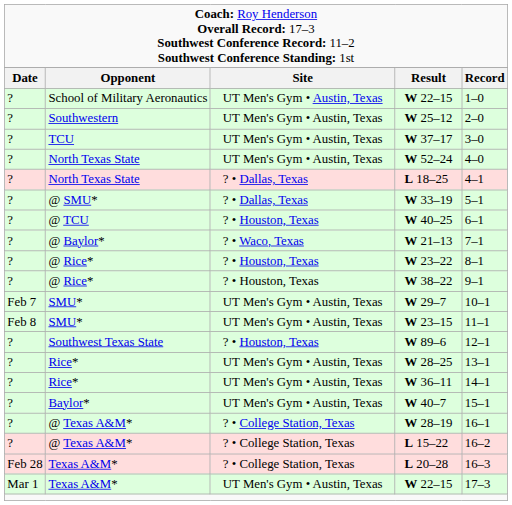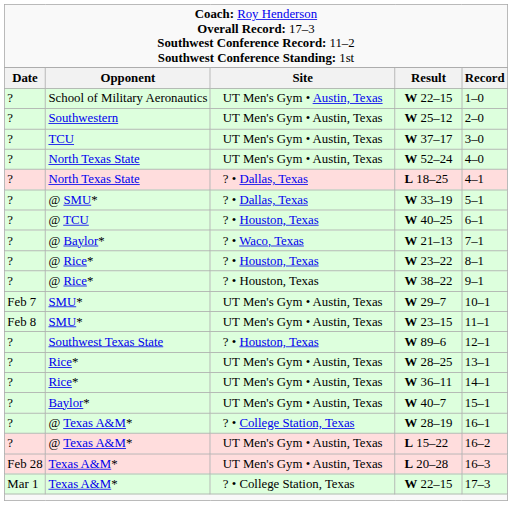L 15–22 | column 3: ? • College Station, Texas -> UT Men's Gym • Austin, Texas
L 20–28 | column 3: ? • College Station, Texas -> UT Men's Gym • Austin, Texas
Texas A&M* / W 22–15 | column 3: UT Men's Gym • Austin, Texas -> ? • College Station, Texas
